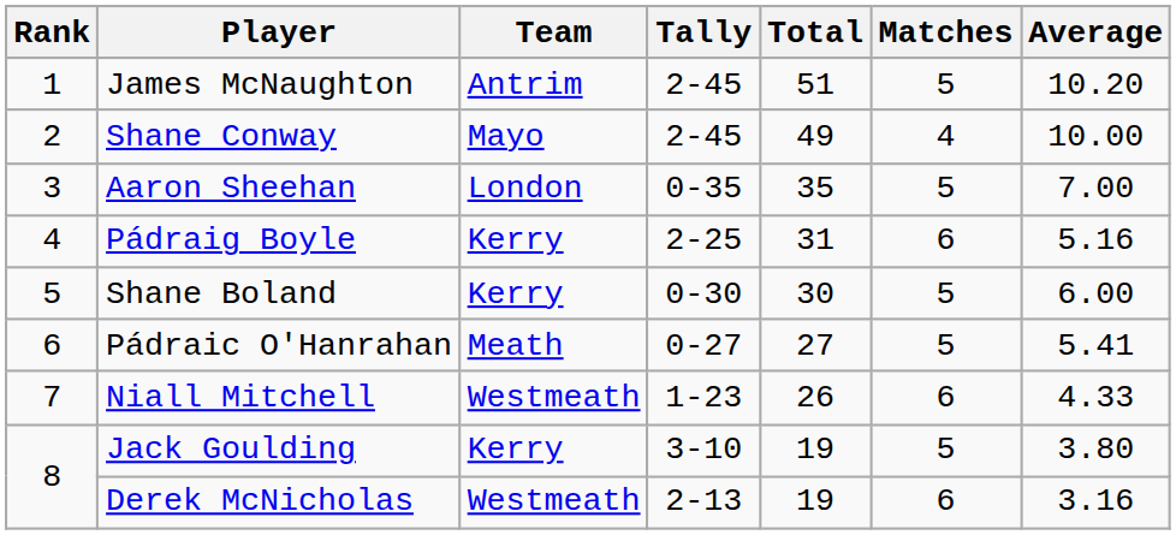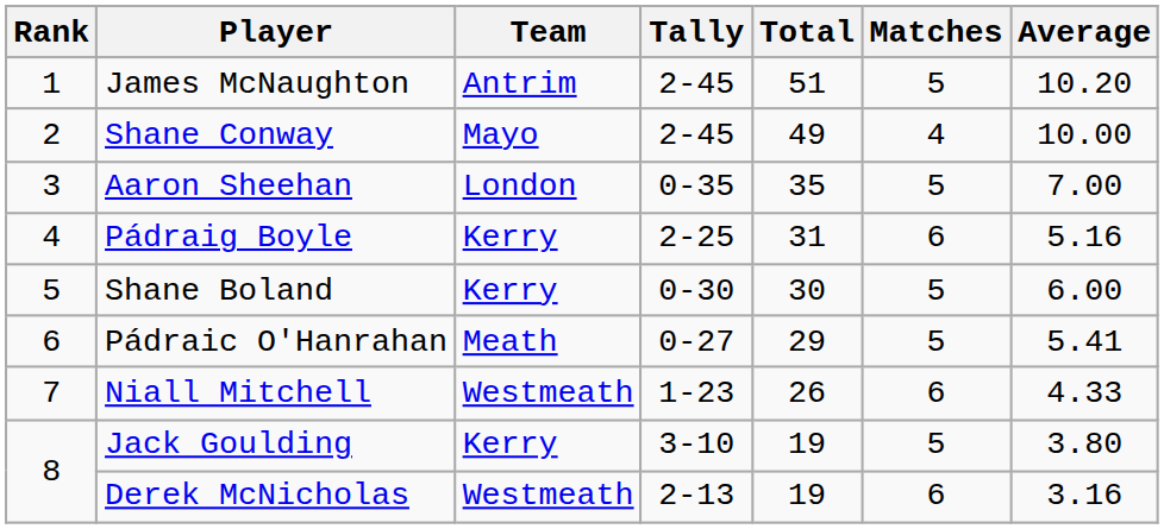Pádraic O'Hanrahan | Total: 27 -> 29
